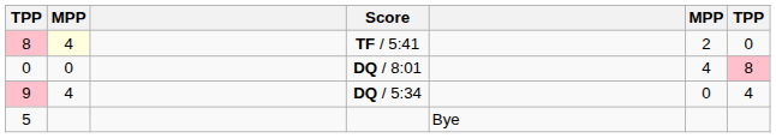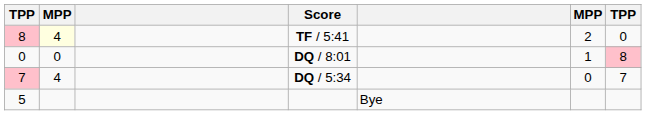DQ / 8:01 | column 6: 4 -> 1
DQ / 5:34 | column 1: 9 -> 7
DQ / 5:34 | column 7: 4 -> 7
